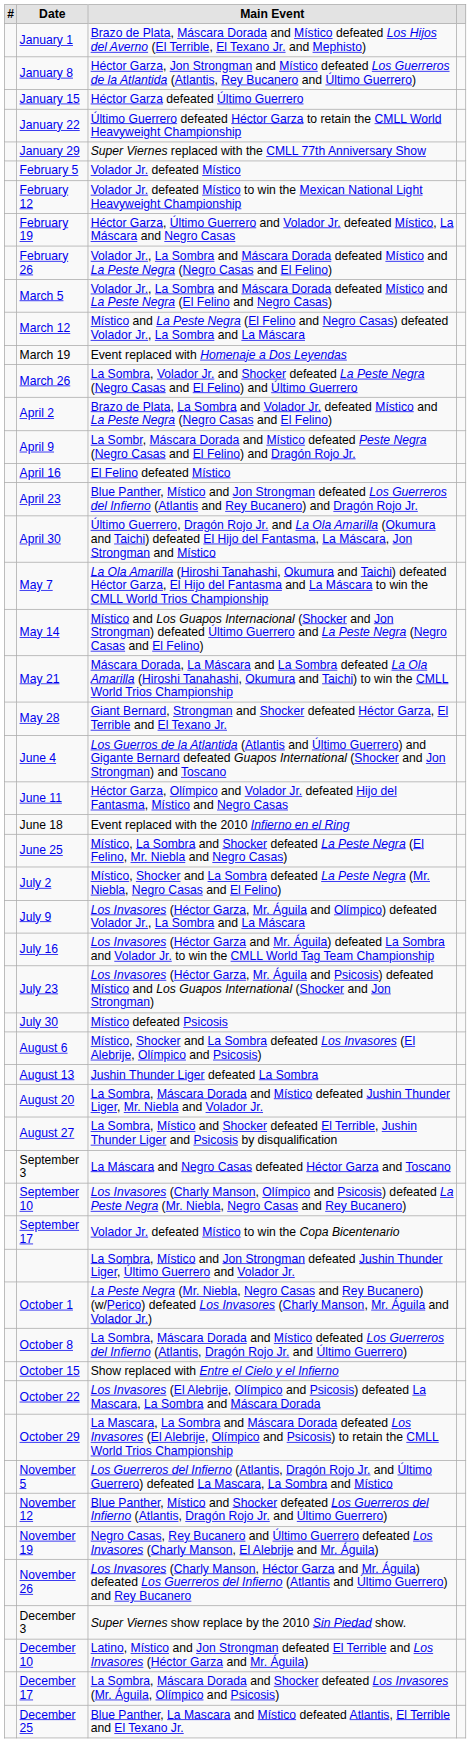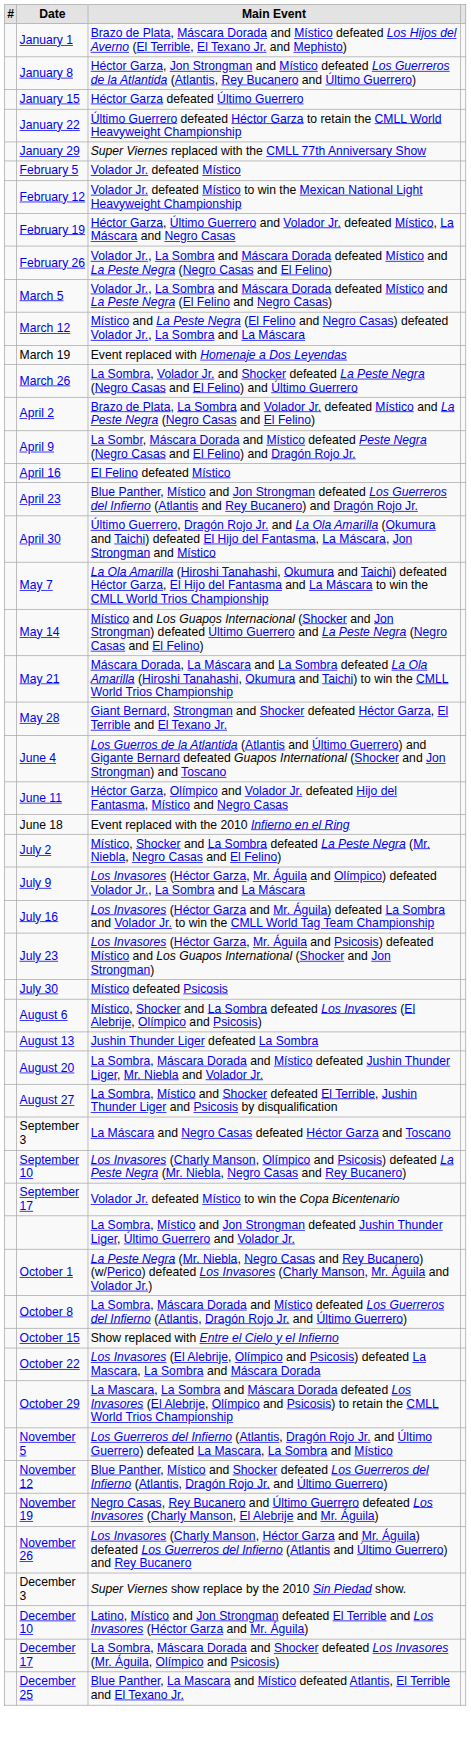- row: June 25 | Místico, La Sombra and Shocker defeated La Peste Negra (El Felino, Mr. Niebla and Negro Casas)
